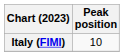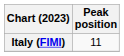Italy (FIMI) | Peak position: 10 -> 11
